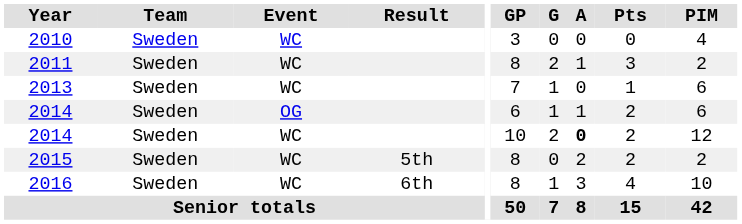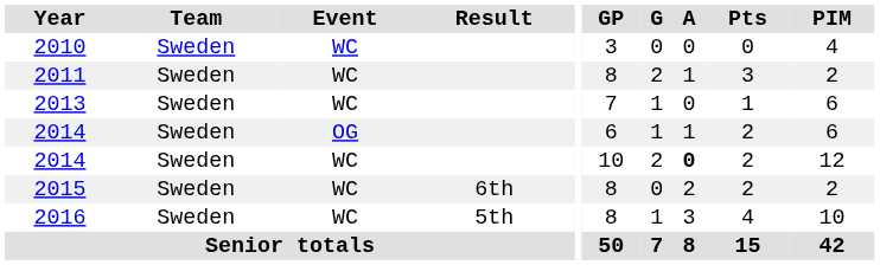2015 | Result: 5th -> 6th
2016 | Result: 6th -> 5th
